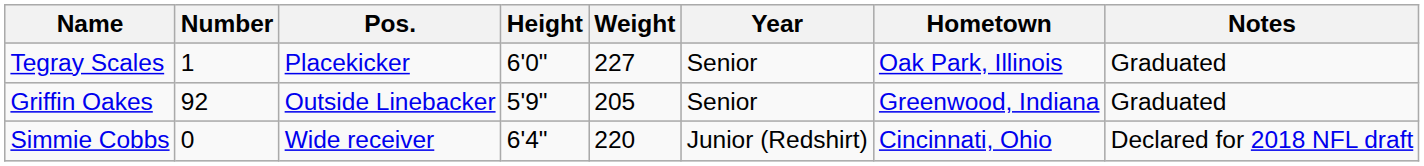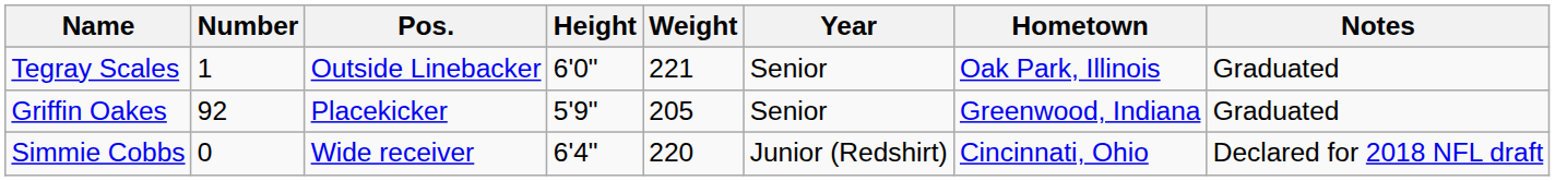Tegray Scales | Pos.: Placekicker -> Outside Linebacker
Tegray Scales | Weight: 227 -> 221
Griffin Oakes | Pos.: Outside Linebacker -> Placekicker
